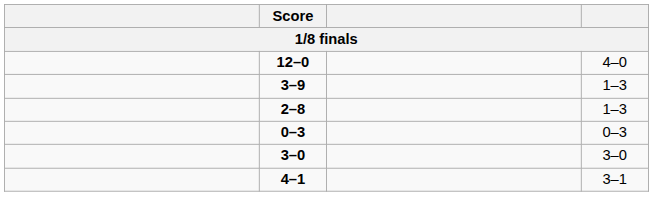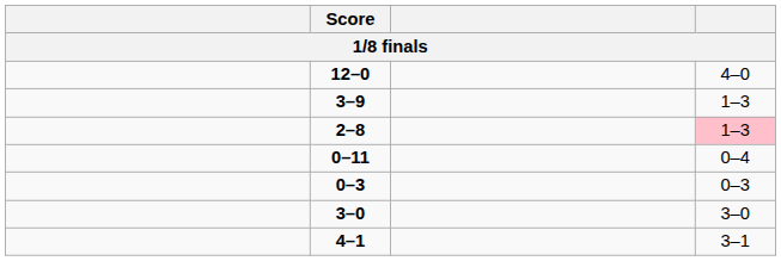2–8 | column 4: no background -> pink background
+ row: 0–11 | 0–4
